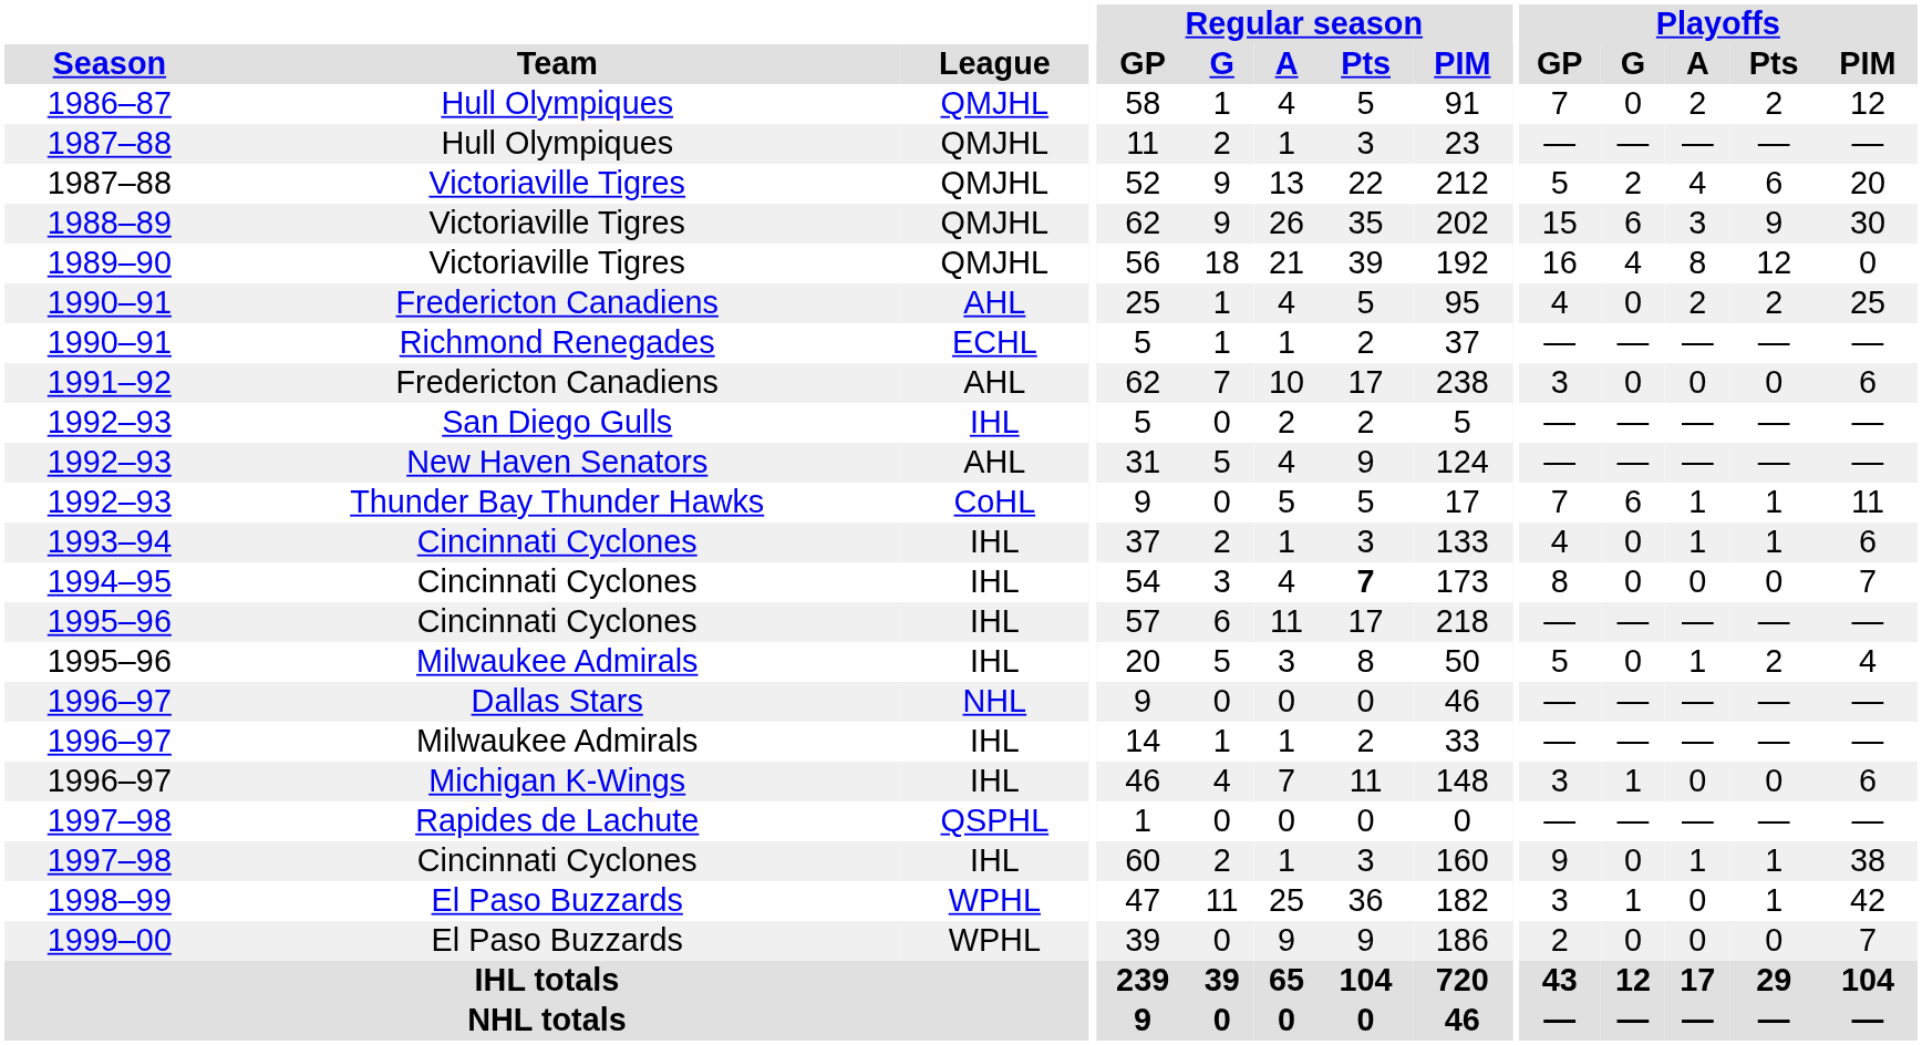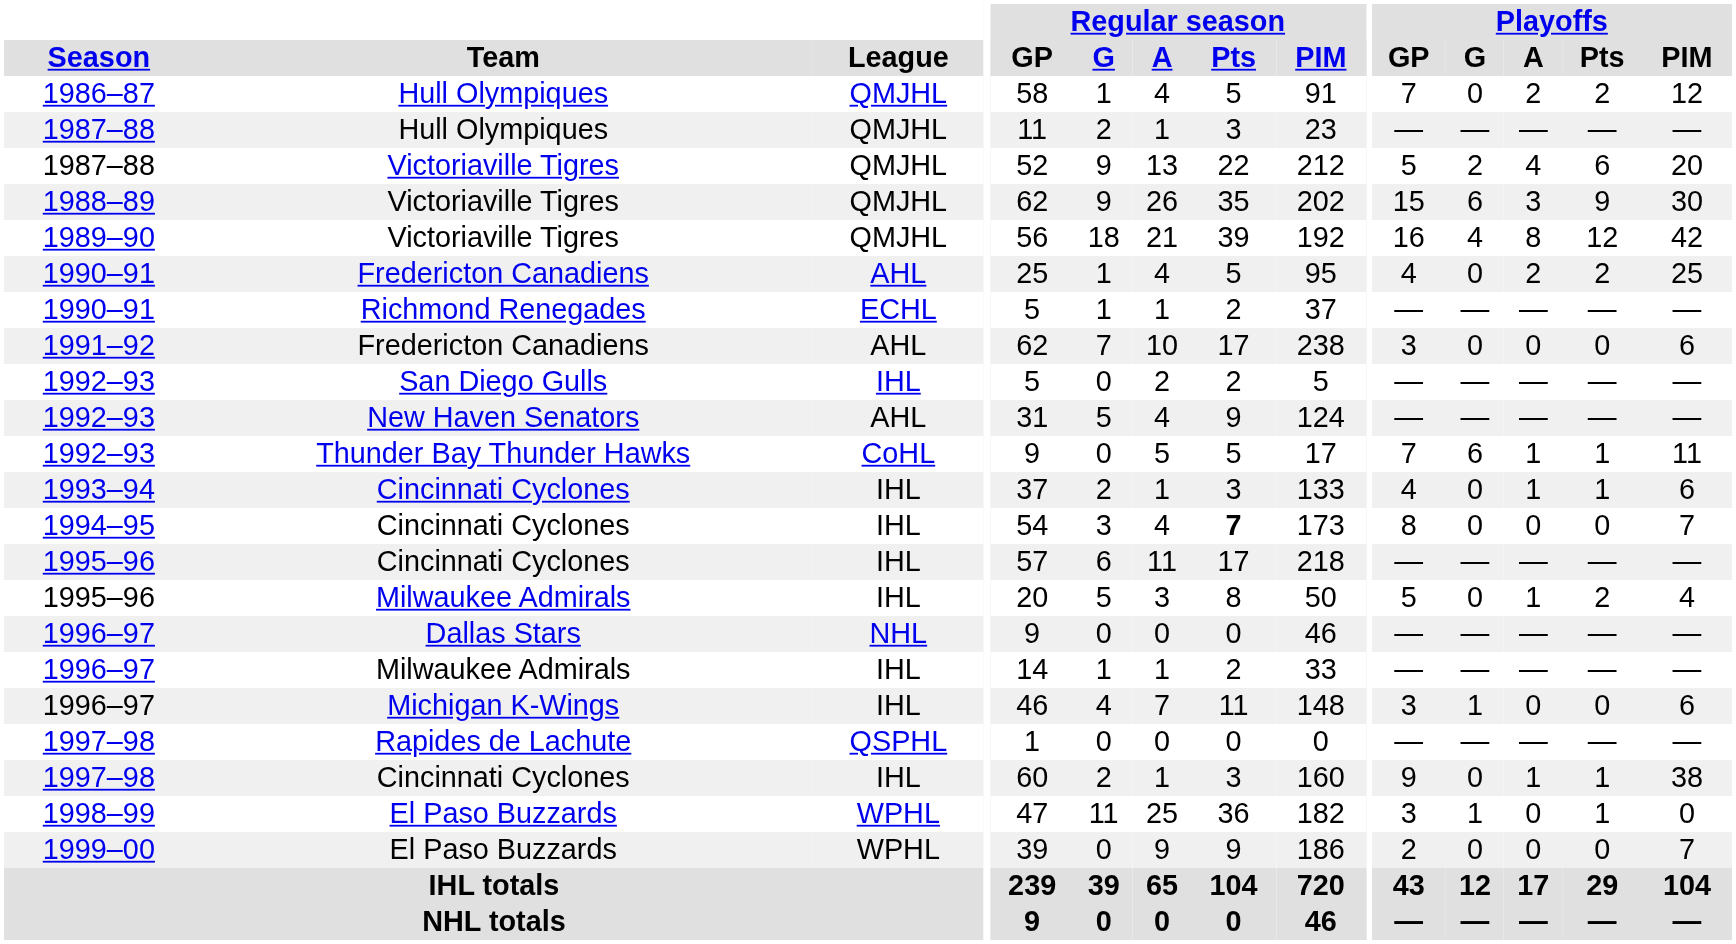1989–90 | Playoffs / PIM: 0 -> 42
1998–99 | Playoffs / PIM: 42 -> 0
